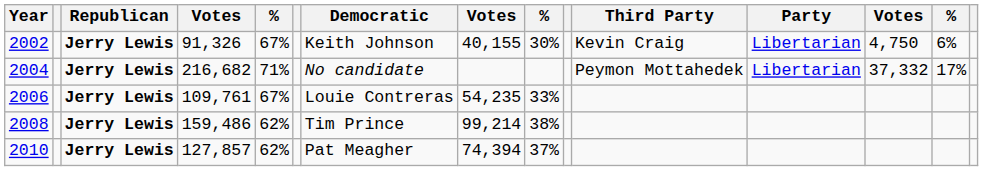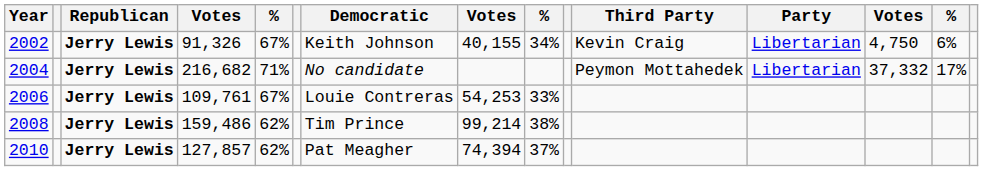2002 | column 9: 30% -> 34%
2006 | column 8: 54,235 -> 54,253
